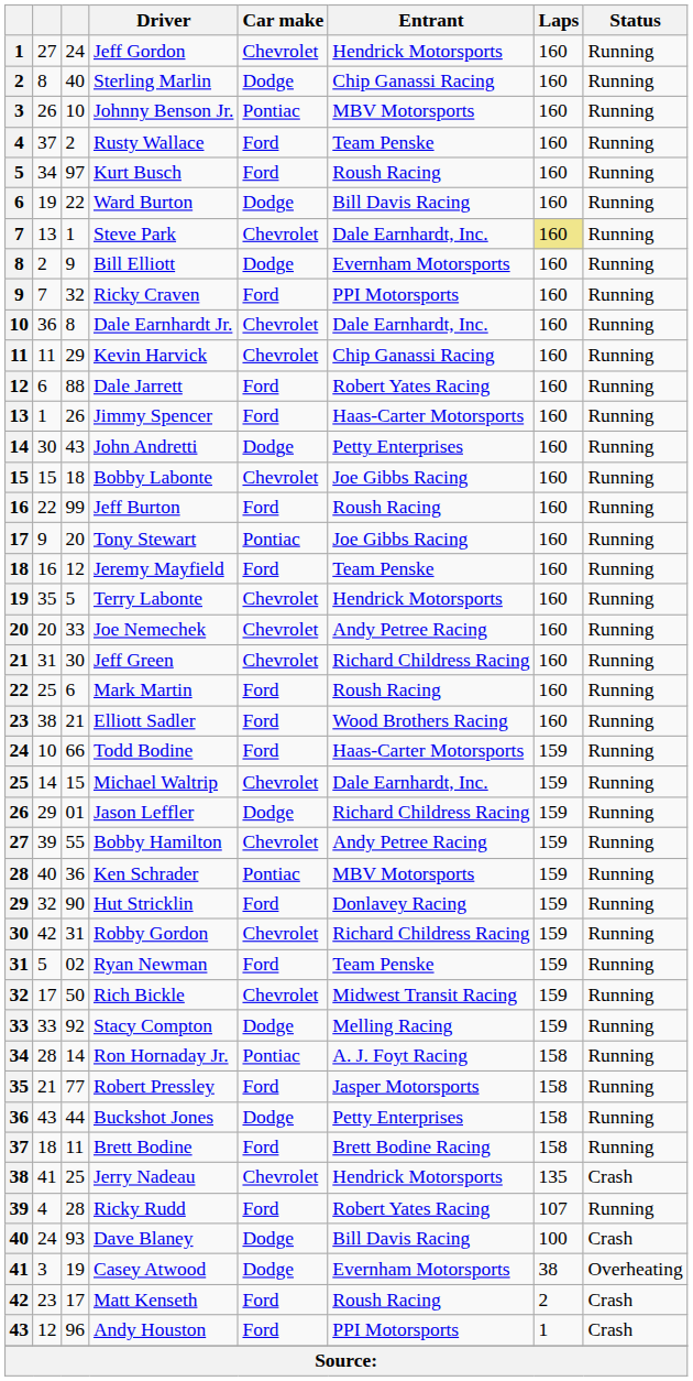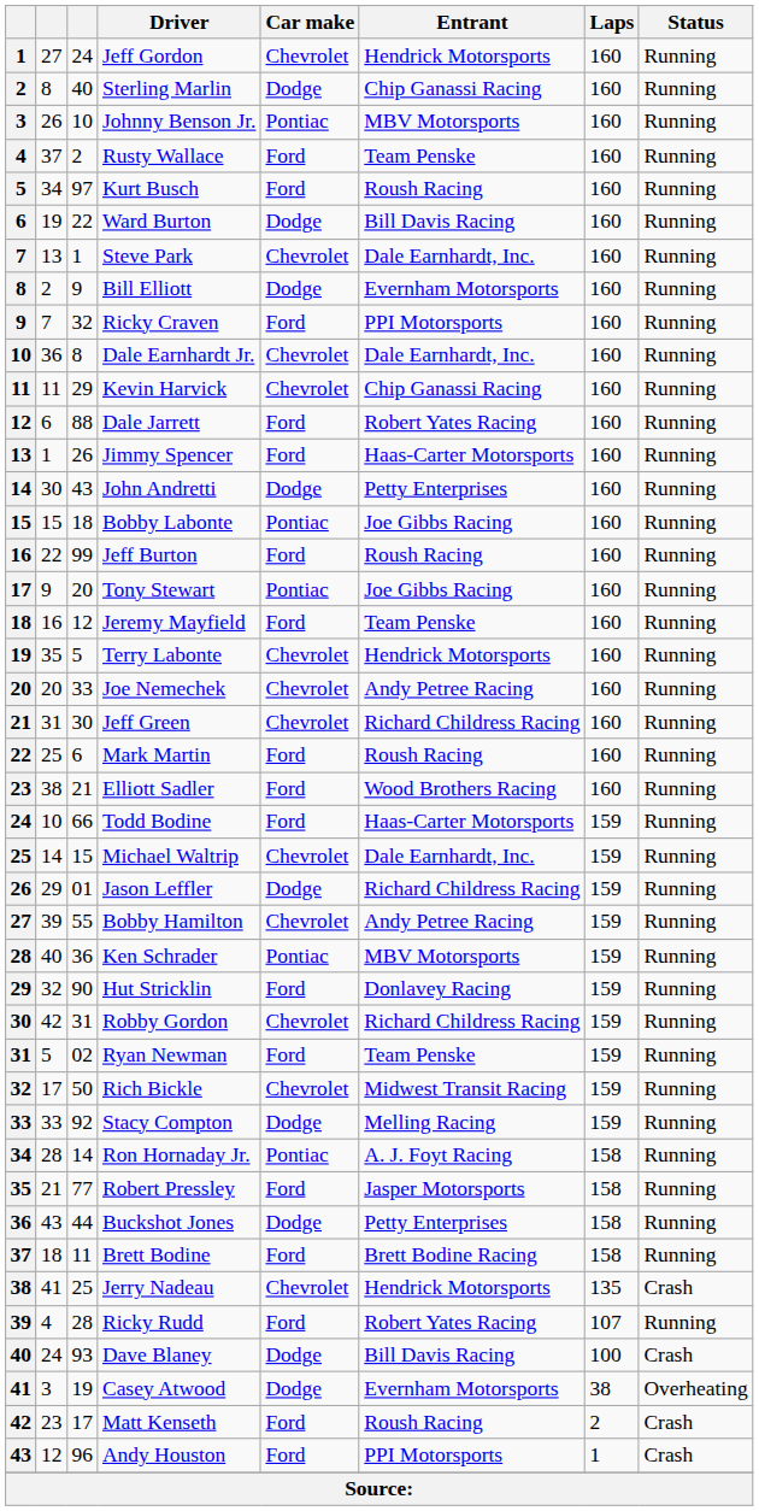Steve Park | Laps: khaki background -> no background
Bobby Labonte | Car make: Chevrolet -> Pontiac
